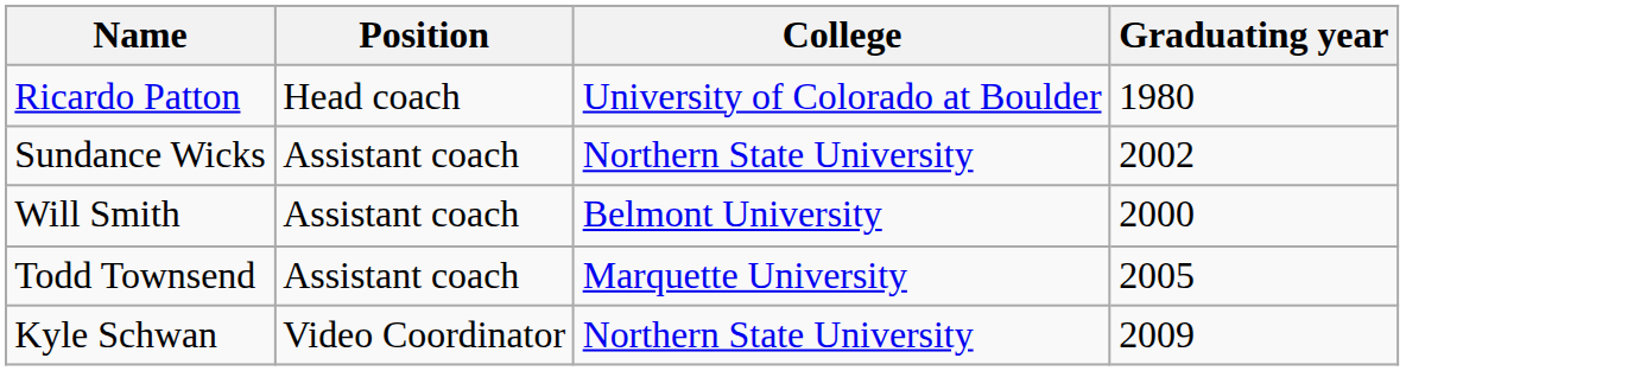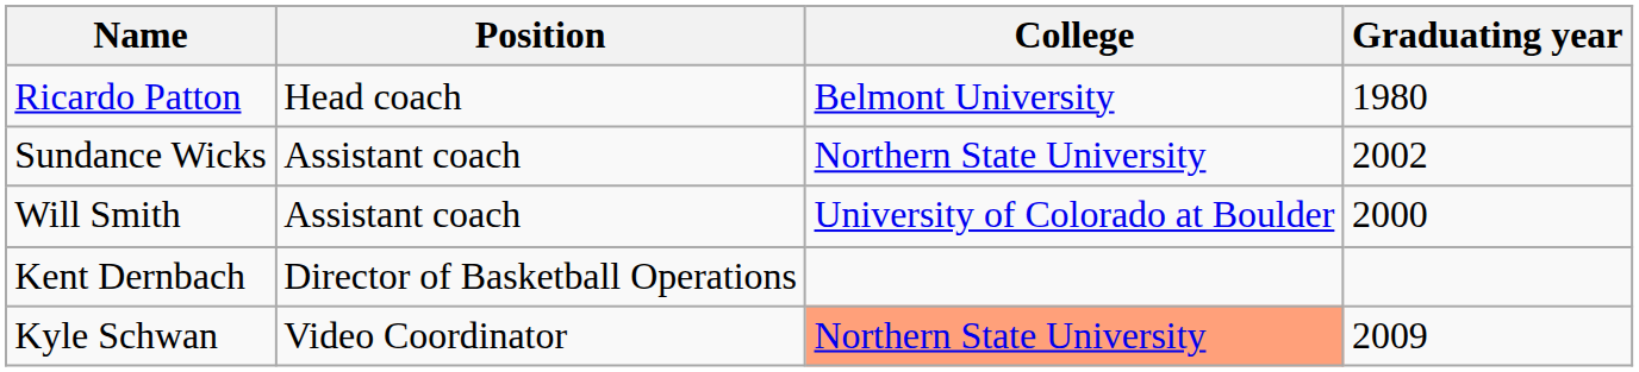Ricardo Patton | College: University of Colorado at Boulder -> Belmont University
Will Smith | College: Belmont University -> University of Colorado at Boulder
- row: Todd Townsend | Assistant coach | Marquette University | 2005
+ row: Kent Dernbach | Director of Basketball Operations
Kyle Schwan | College: no background -> lightsalmon background
